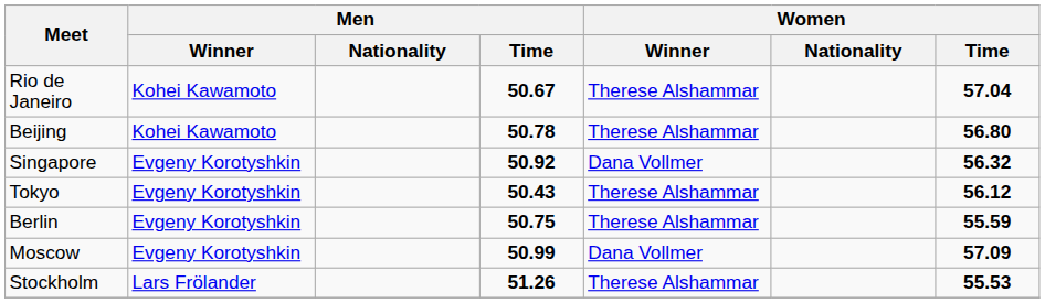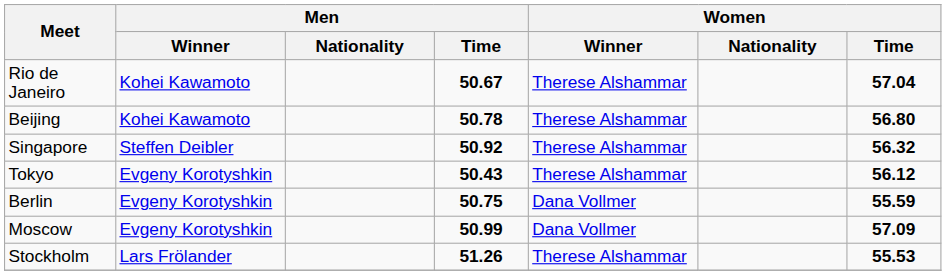Singapore | Men / Winner: Evgeny Korotyshkin -> Steffen Deibler
Singapore | Women / Winner: Dana Vollmer -> Therese Alshammar
Berlin | Women / Winner: Therese Alshammar -> Dana Vollmer
